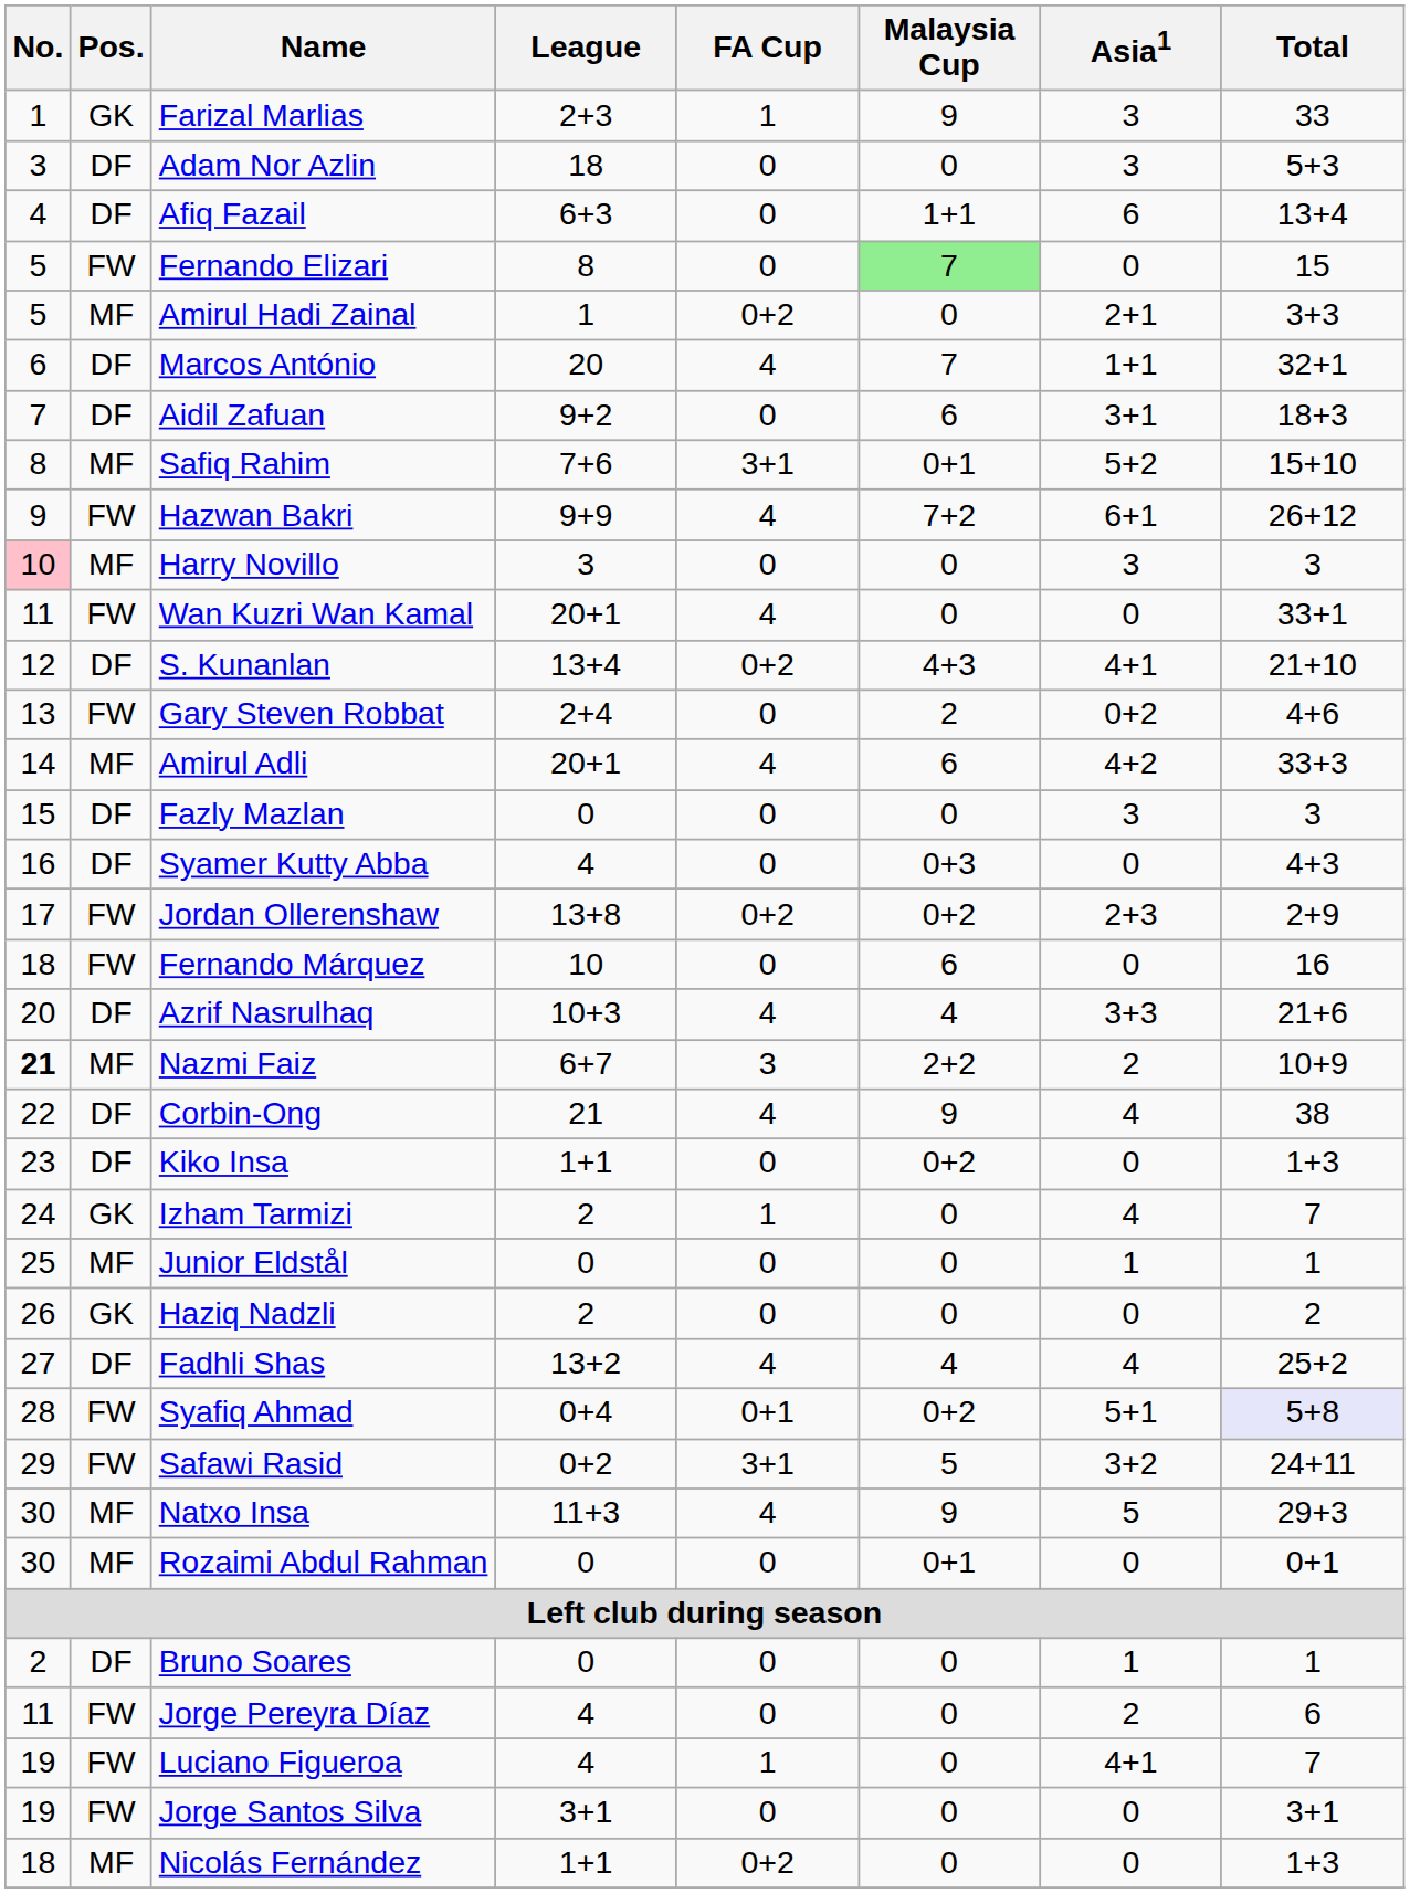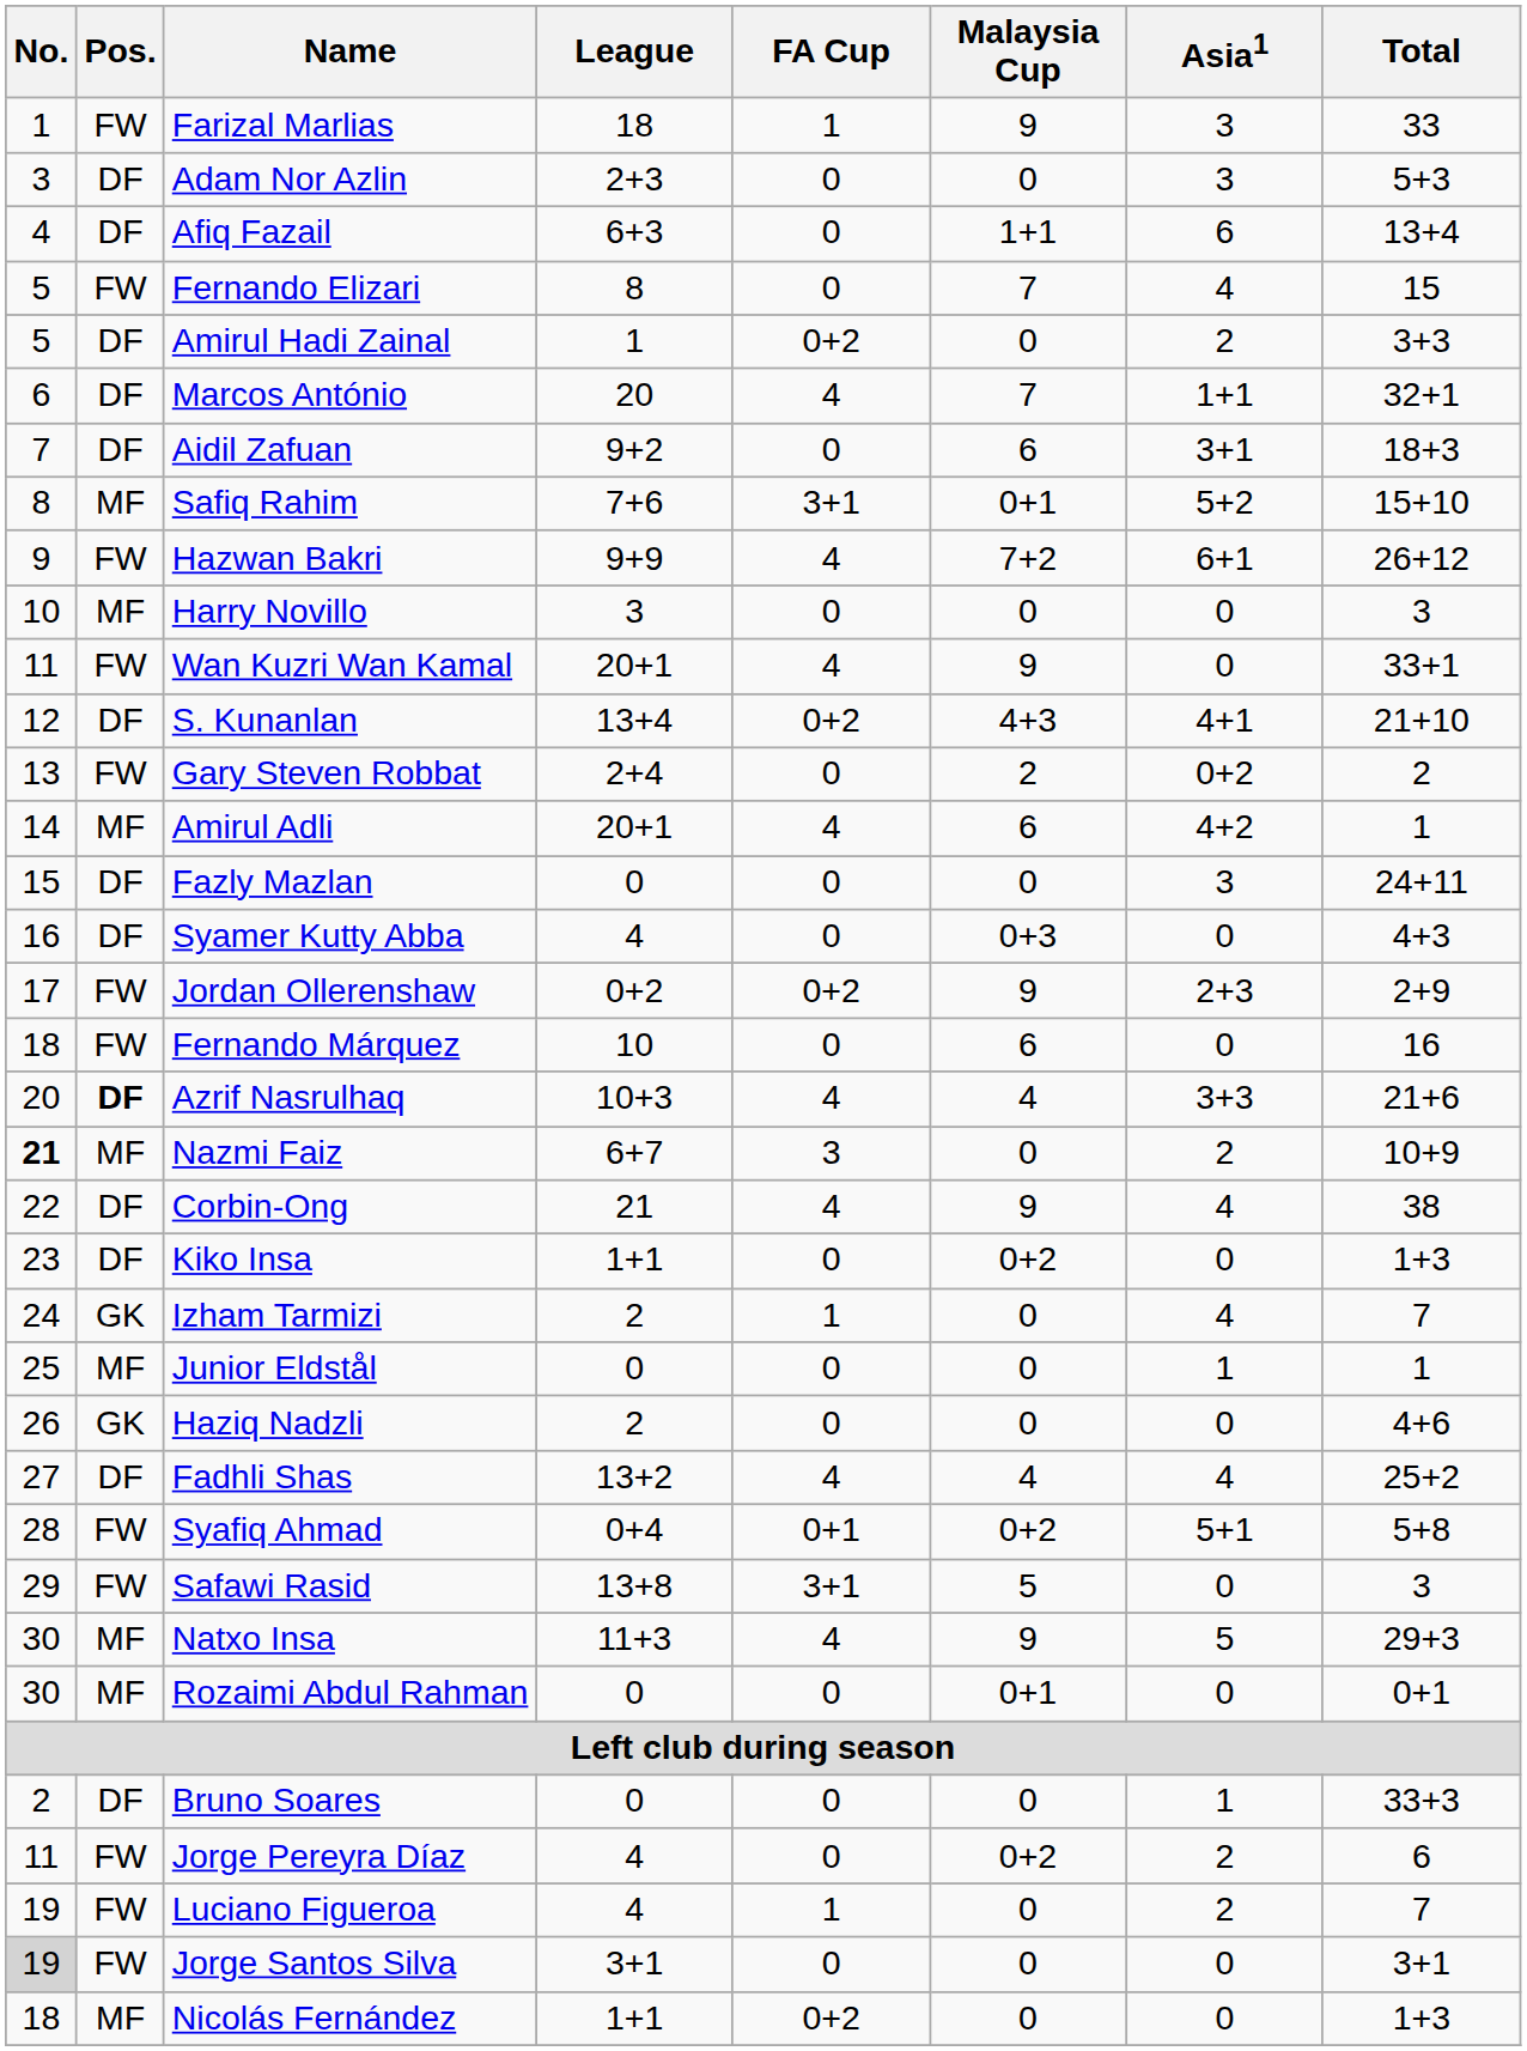Farizal Marlias | Pos.: GK -> FW
Farizal Marlias | League: 2+3 -> 18
Adam Nor Azlin | League: 18 -> 2+3
Fernando Elizari | Malaysia Cup: lightgreen background -> no background
Fernando Elizari | Asia1: 0 -> 4
Amirul Hadi Zainal | Pos.: MF -> DF
Amirul Hadi Zainal | Asia1: 2+1 -> 2
Harry Novillo | No.: pink background -> no background
Harry Novillo | Asia1: 3 -> 0
Wan Kuzri Wan Kamal | Malaysia Cup: 0 -> 9
Gary Steven Robbat | Total: 4+6 -> 2
Amirul Adli | Total: 33+3 -> 1
Fazly Mazlan | Total: 3 -> 24+11
Jordan Ollerenshaw | League: 13+8 -> 0+2
Jordan Ollerenshaw | Malaysia Cup: 0+2 -> 9
Azrif Nasrulhaq | Pos.: normal -> bold
Nazmi Faiz | Malaysia Cup: 2+2 -> 0
Haziq Nadzli | Total: 2 -> 4+6
Syafiq Ahmad | Total: lavender background -> no background
Safawi Rasid | League: 0+2 -> 13+8
Safawi Rasid | Asia1: 3+2 -> 0
Safawi Rasid | Total: 24+11 -> 3
Bruno Soares | Total: 1 -> 33+3
Jorge Pereyra Díaz | Malaysia Cup: 0 -> 0+2
Luciano Figueroa | Asia1: 4+1 -> 2
Jorge Santos Silva | No.: no background -> lightgrey background
